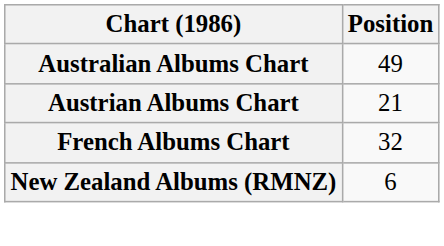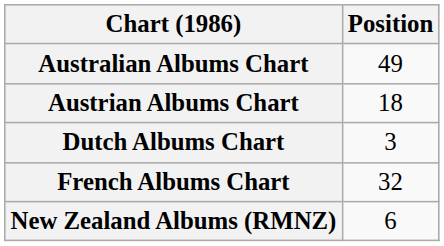Austrian Albums Chart | Position: 21 -> 18
+ row: Dutch Albums Chart | 3
